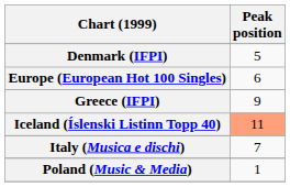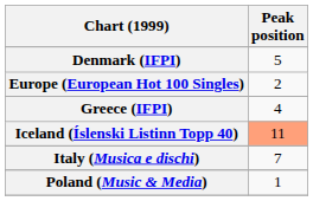Europe (European Hot 100 Singles) | Peak position: 6 -> 2
Greece (IFPI) | Peak position: 9 -> 4
